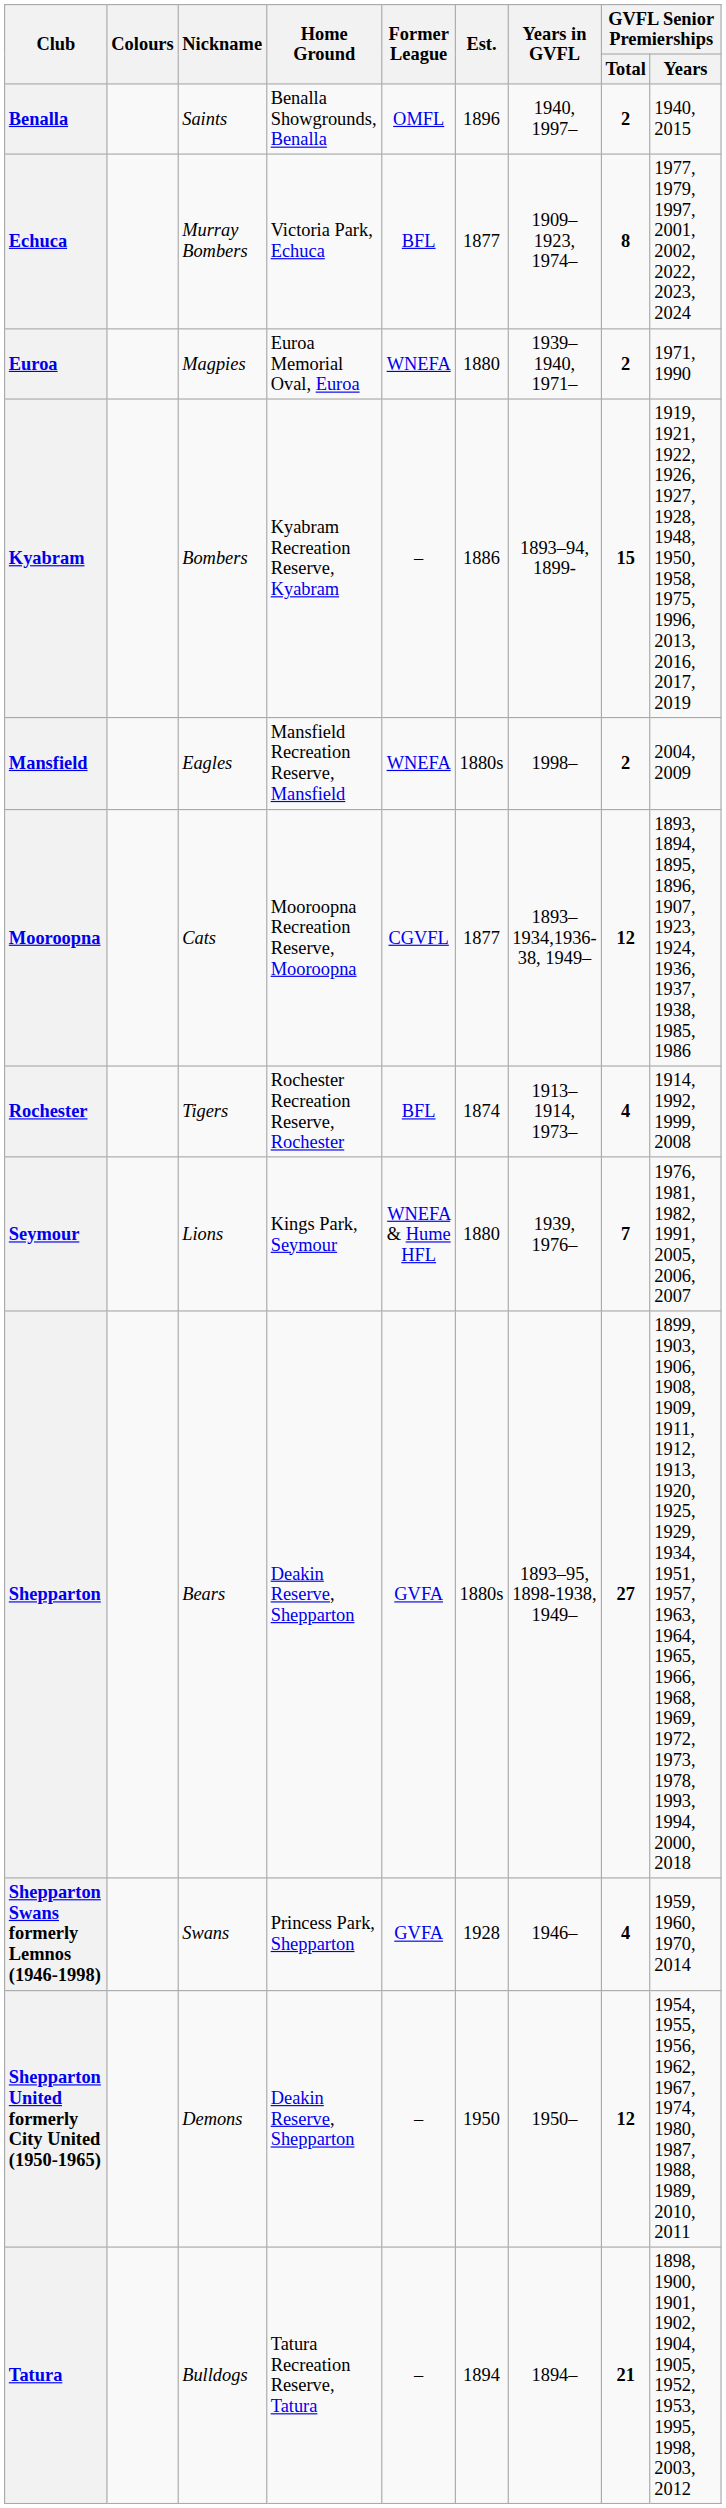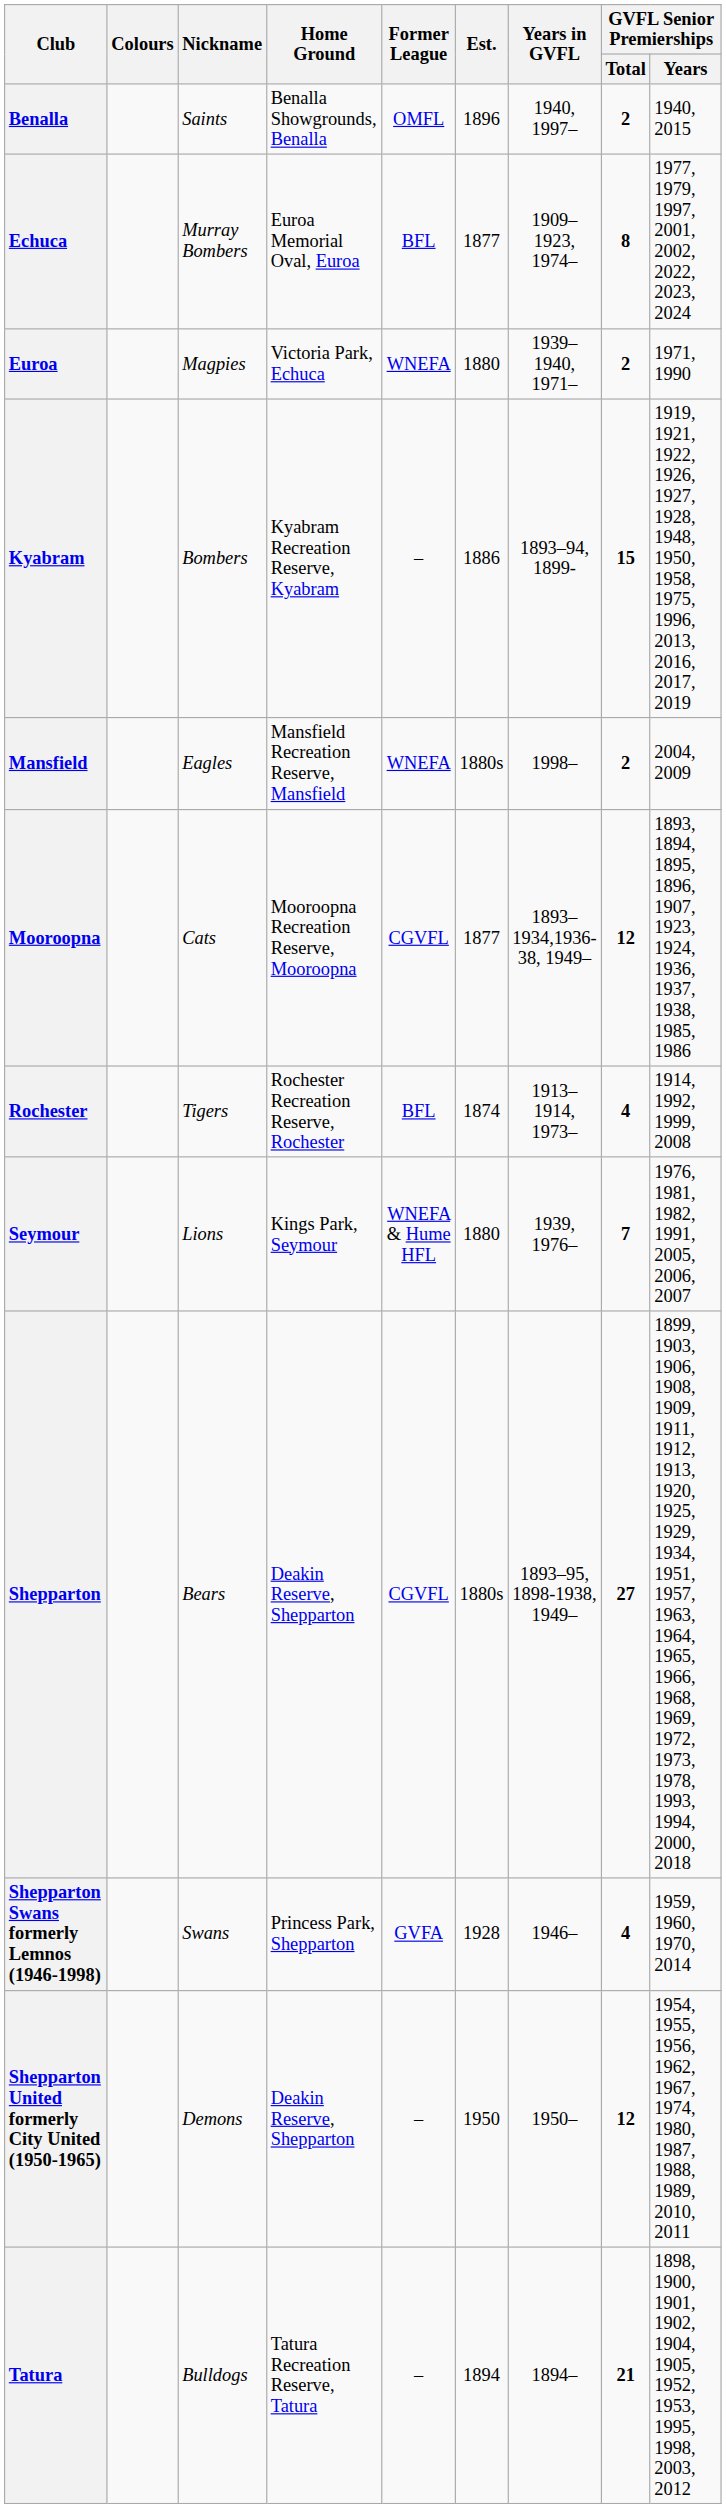Echuca | Home Ground: Victoria Park, Echuca -> Euroa Memorial Oval, Euroa
Euroa | Home Ground: Euroa Memorial Oval, Euroa -> Victoria Park, Echuca
Shepparton | Former League: GVFA -> CGVFL
